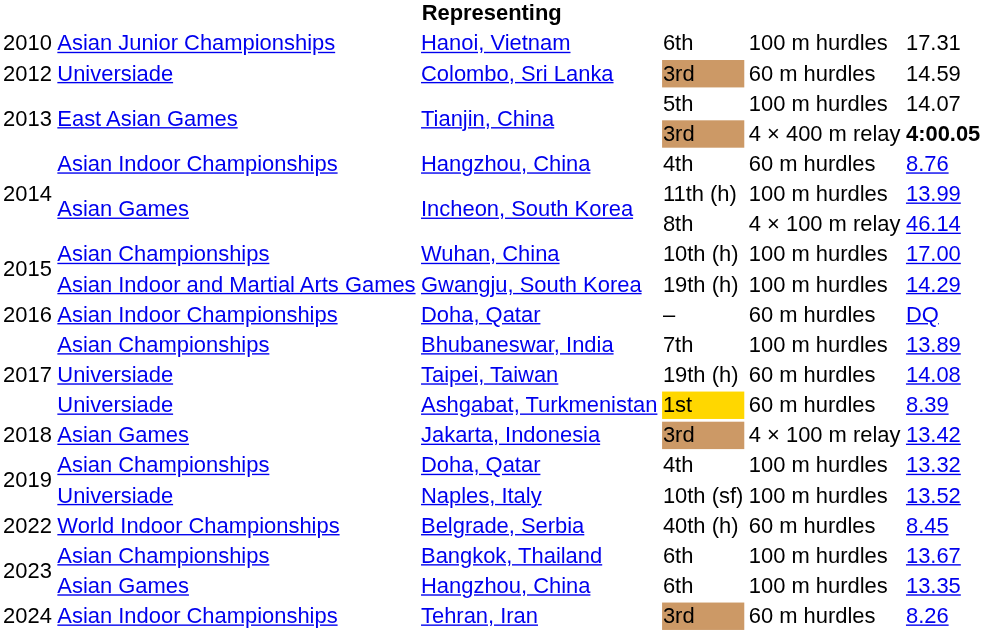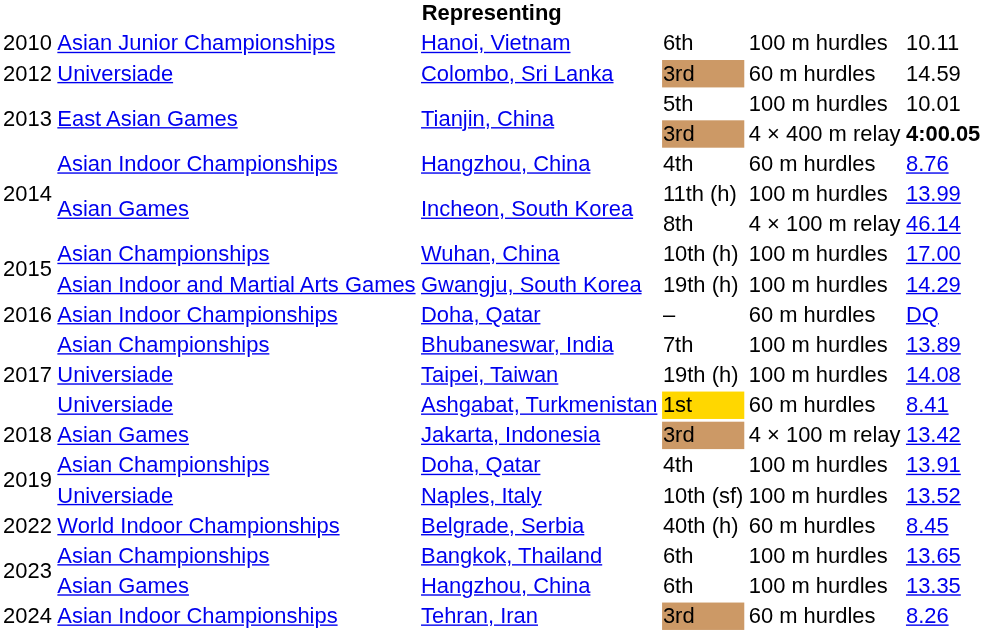Hanoi, Vietnam | column 6: 17.31 -> 10.11
Tianjin, China / 5th | column 6: 14.07 -> 10.01
Taipei, Taiwan | column 5: 60 m hurdles -> 100 m hurdles
Ashgabat, Turkmenistan | column 6: 8.39 -> 8.41
Doha, Qatar / 4th | column 6: 13.32 -> 13.91
Bangkok, Thailand | column 6: 13.67 -> 13.65
